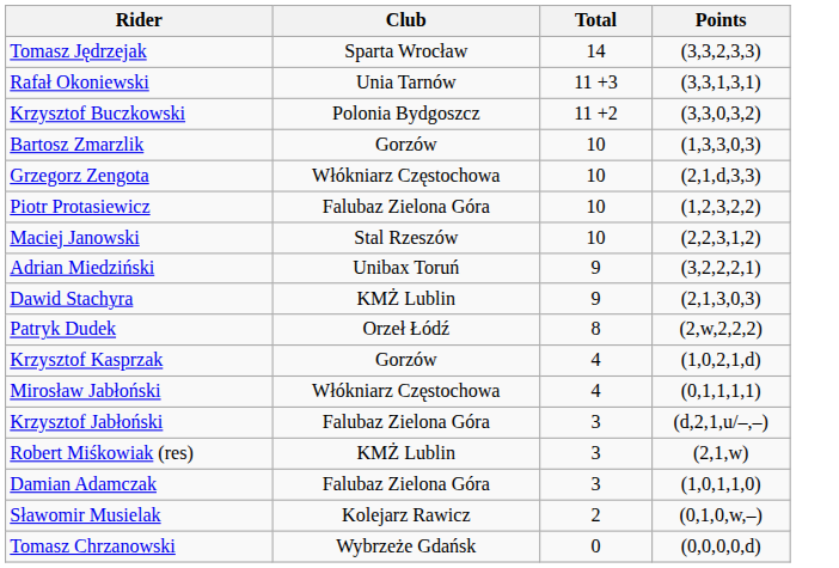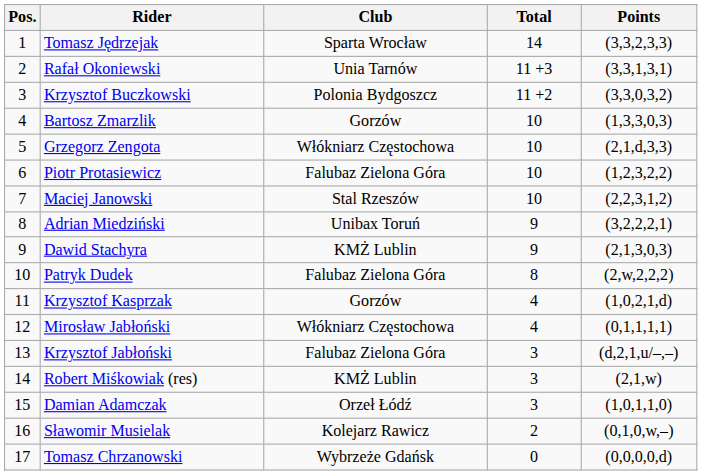+ column: Pos. | 1 | 2 | 3 | 4 | 5 | 6 | 7 | 8 | 9 | 10 | 11 | 12 | 13 | 14 | 15 | 16 | 17
Patryk Dudek | Club: Orzeł Łódź -> Falubaz Zielona Góra
Damian Adamczak | Club: Falubaz Zielona Góra -> Orzeł Łódź
